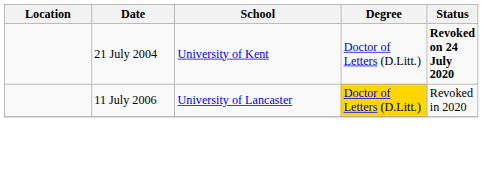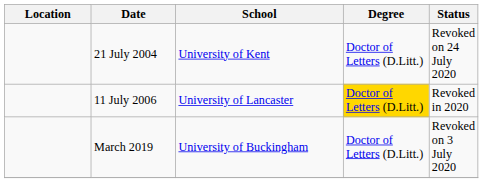21 July 2004 | Status: bold -> normal
+ row: March 2019 | University of Buckingham | Doctor of Letters (D.Litt.) | Revoked on 3 July 2020
